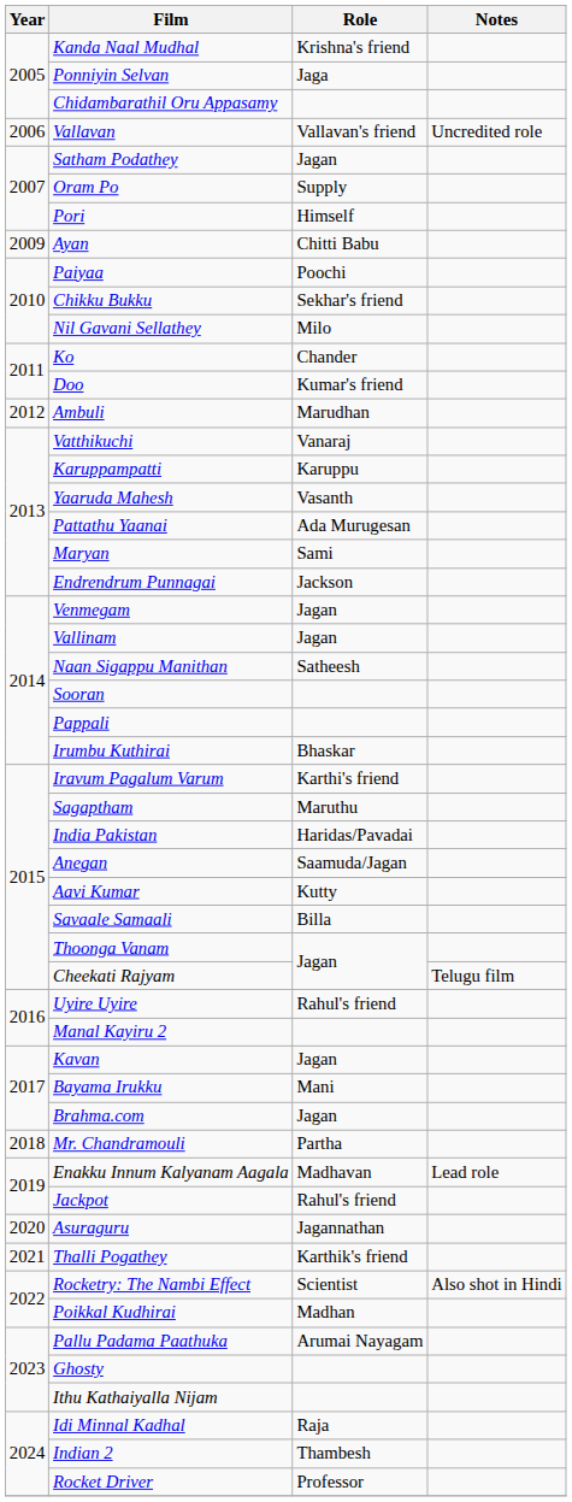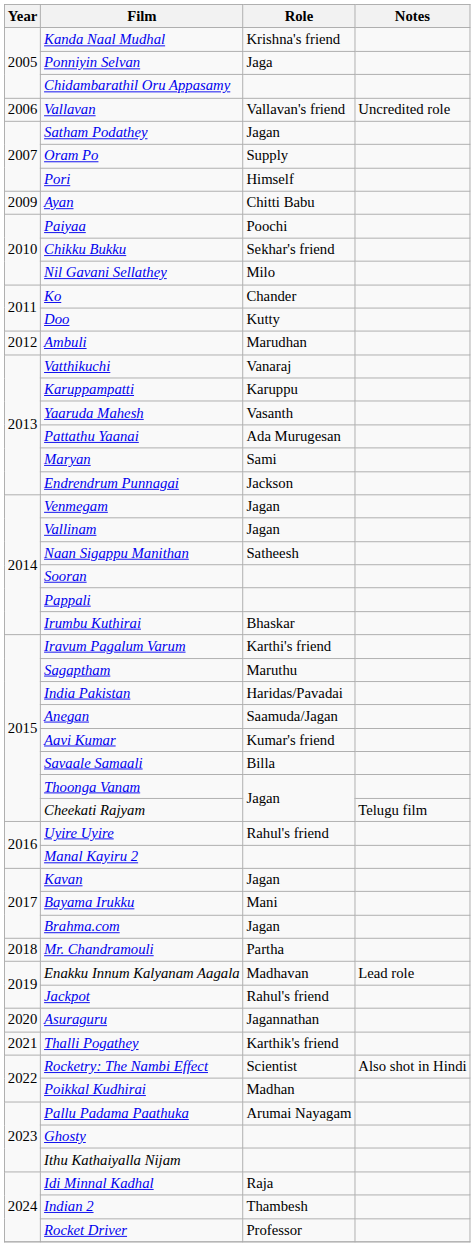Doo | Role: Kumar's friend -> Kutty
Aavi Kumar | Role: Kutty -> Kumar's friend
